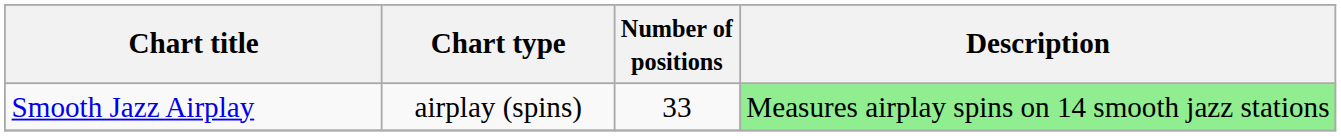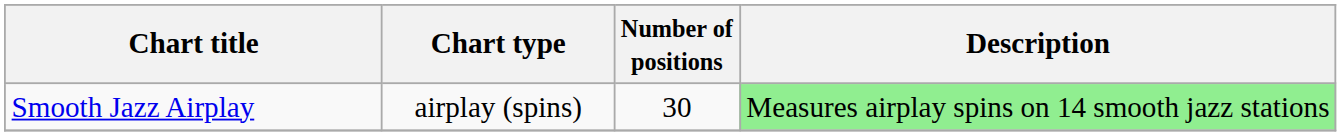Smooth Jazz Airplay | Number of positions: 33 -> 30
